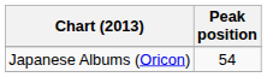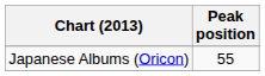Japanese Albums (Oricon) | Peak position: 54 -> 55
